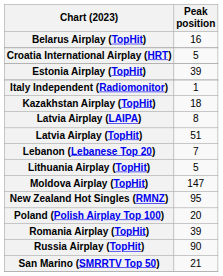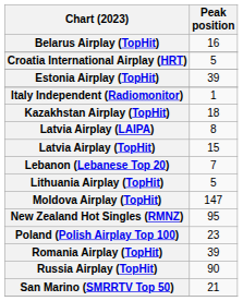Latvia Airplay (TopHit) | Peak position: 51 -> 15
Poland (Polish Airplay Top 100) | Peak position: 20 -> 23
